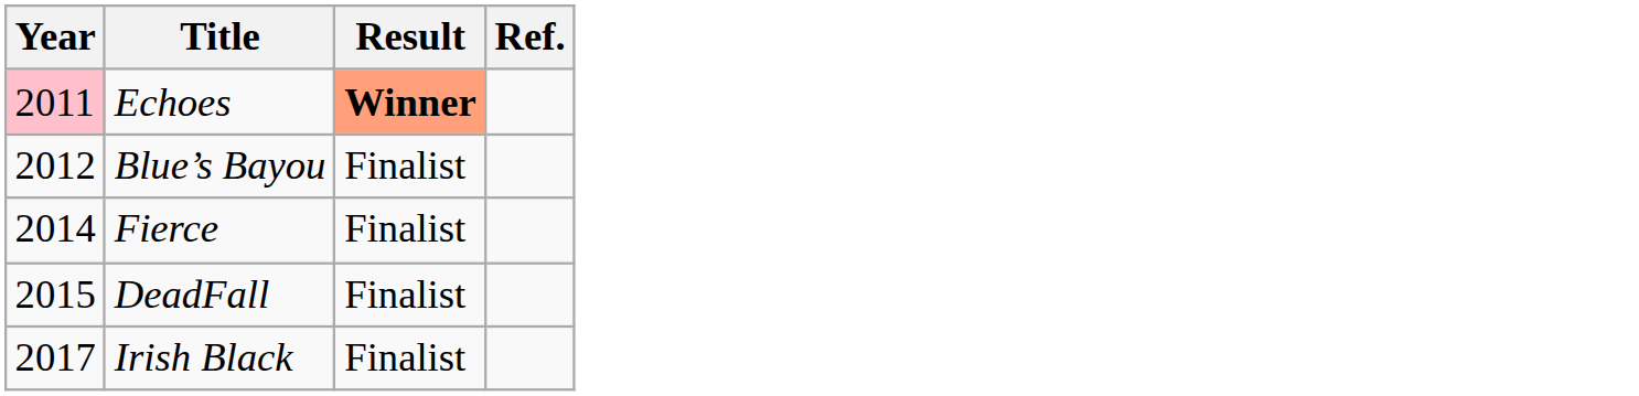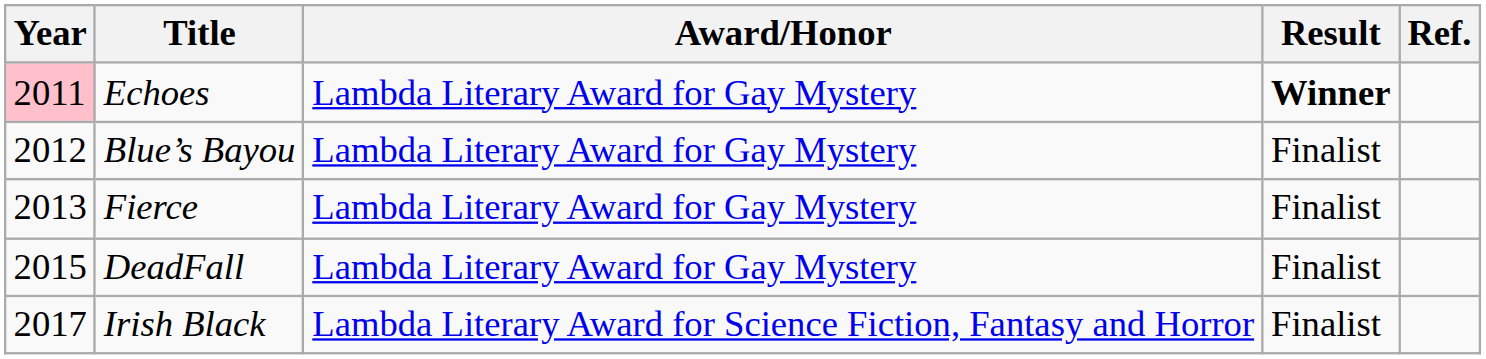+ column: Award/Honor | Lambda Literary Award for Gay Mystery | Lambda Literary Award for Gay Mystery | Lambda Literary Award for Gay Mystery | Lambda Literary Award for Gay Mystery | Lambda Literary Award for Science Fiction, Fantasy and Horror
Echoes | Result: lightsalmon background -> no background
Fierce | Year: 2014 -> 2013
